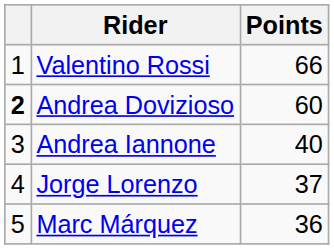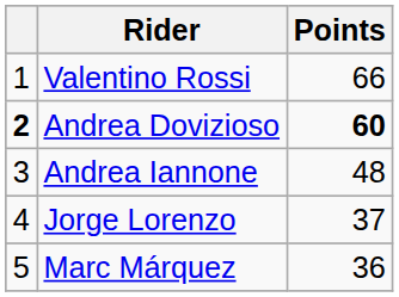Andrea Dovizioso | Points: normal -> bold
Andrea Iannone | Points: 40 -> 48
